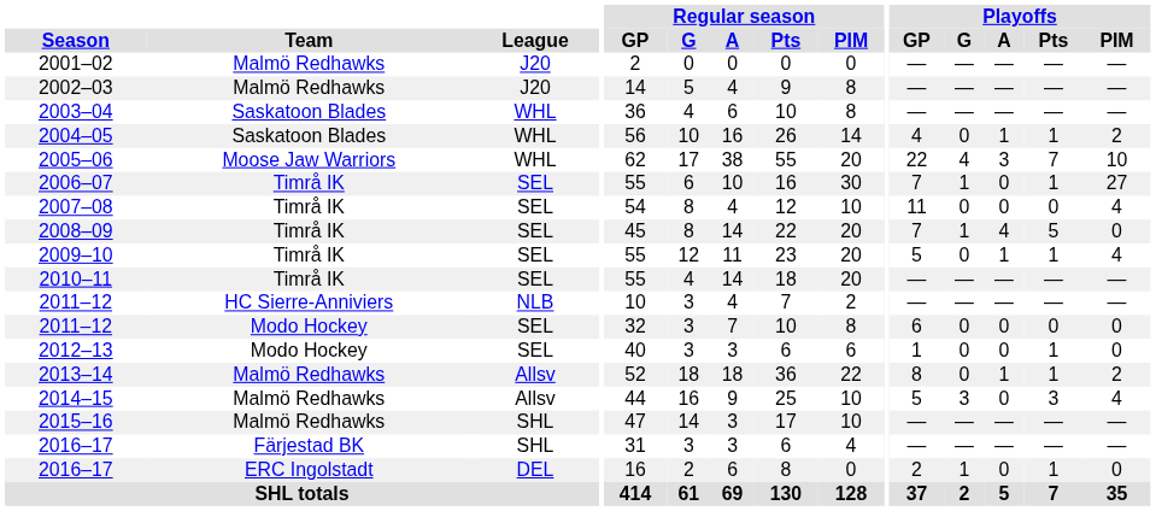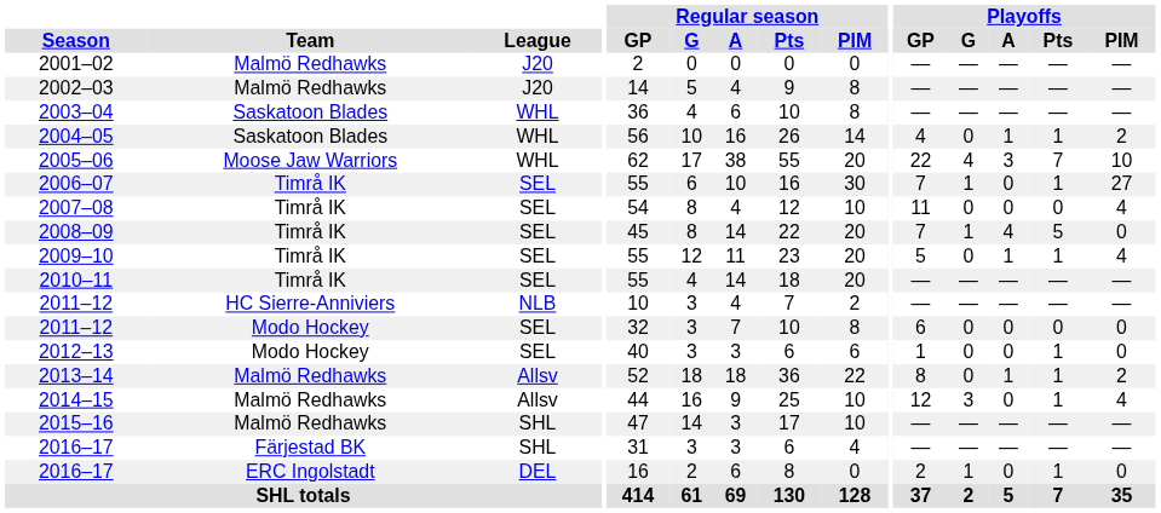2014–15 | Playoffs / GP: 5 -> 12
2014–15 | Playoffs / Pts: 3 -> 1
